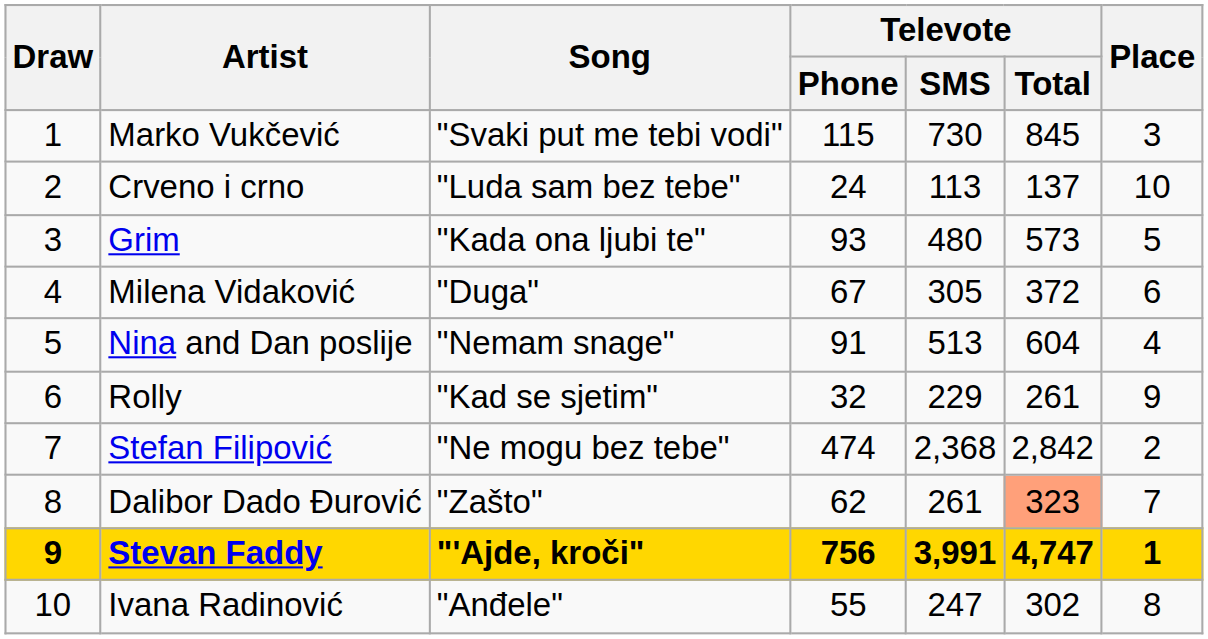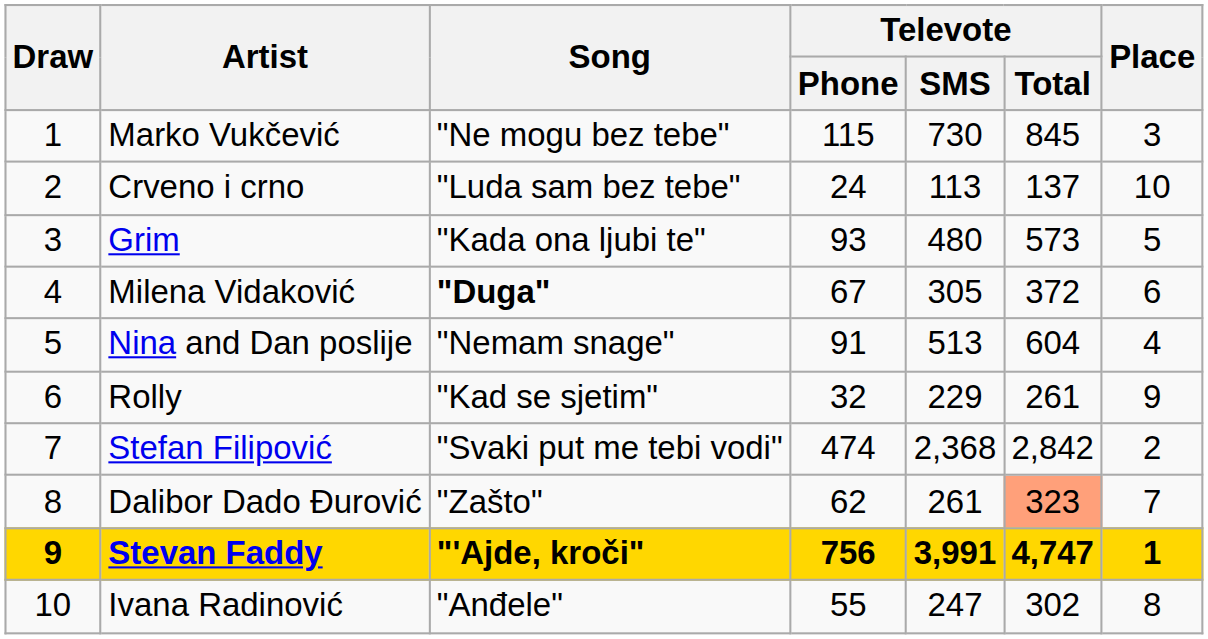Marko Vukčević | Song: "Svaki put me tebi vodi" -> "Ne mogu bez tebe"
Milena Vidaković | Song: normal -> bold
Stefan Filipović | Song: "Ne mogu bez tebe" -> "Svaki put me tebi vodi"
